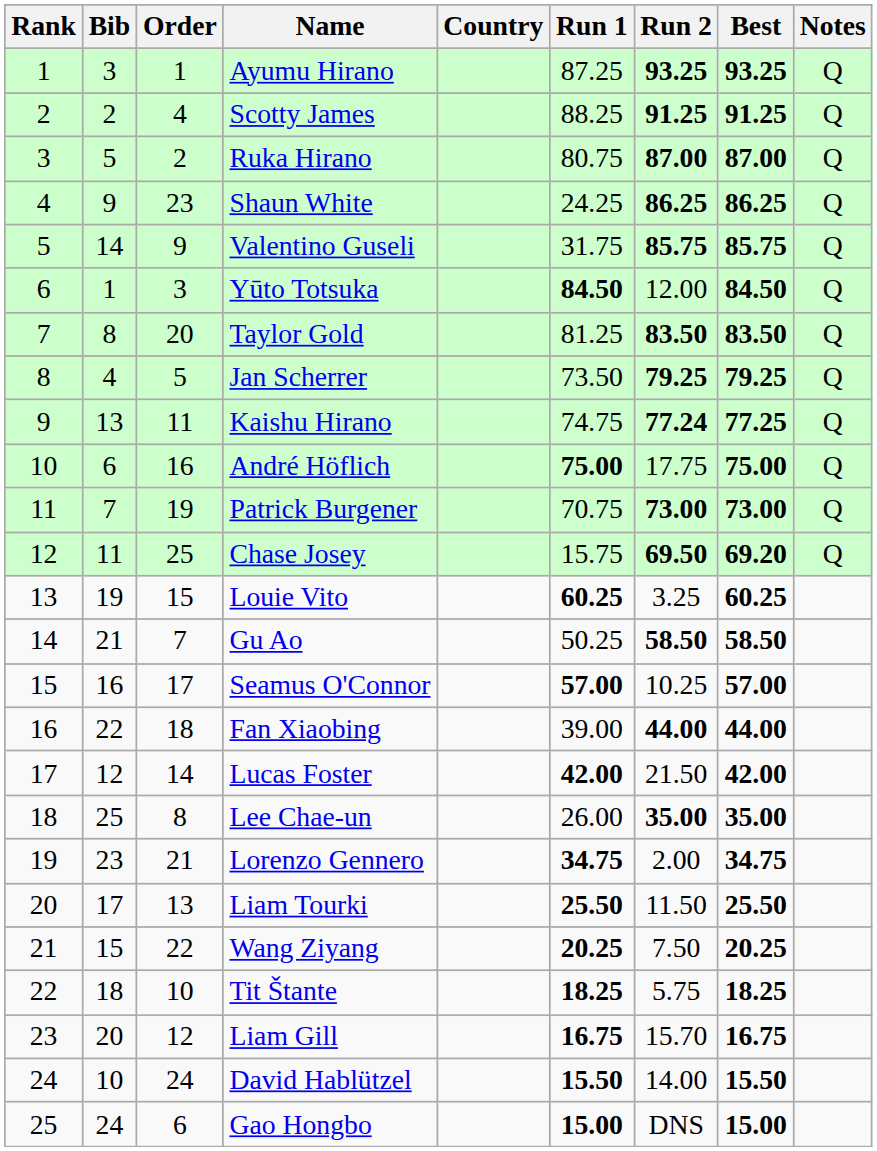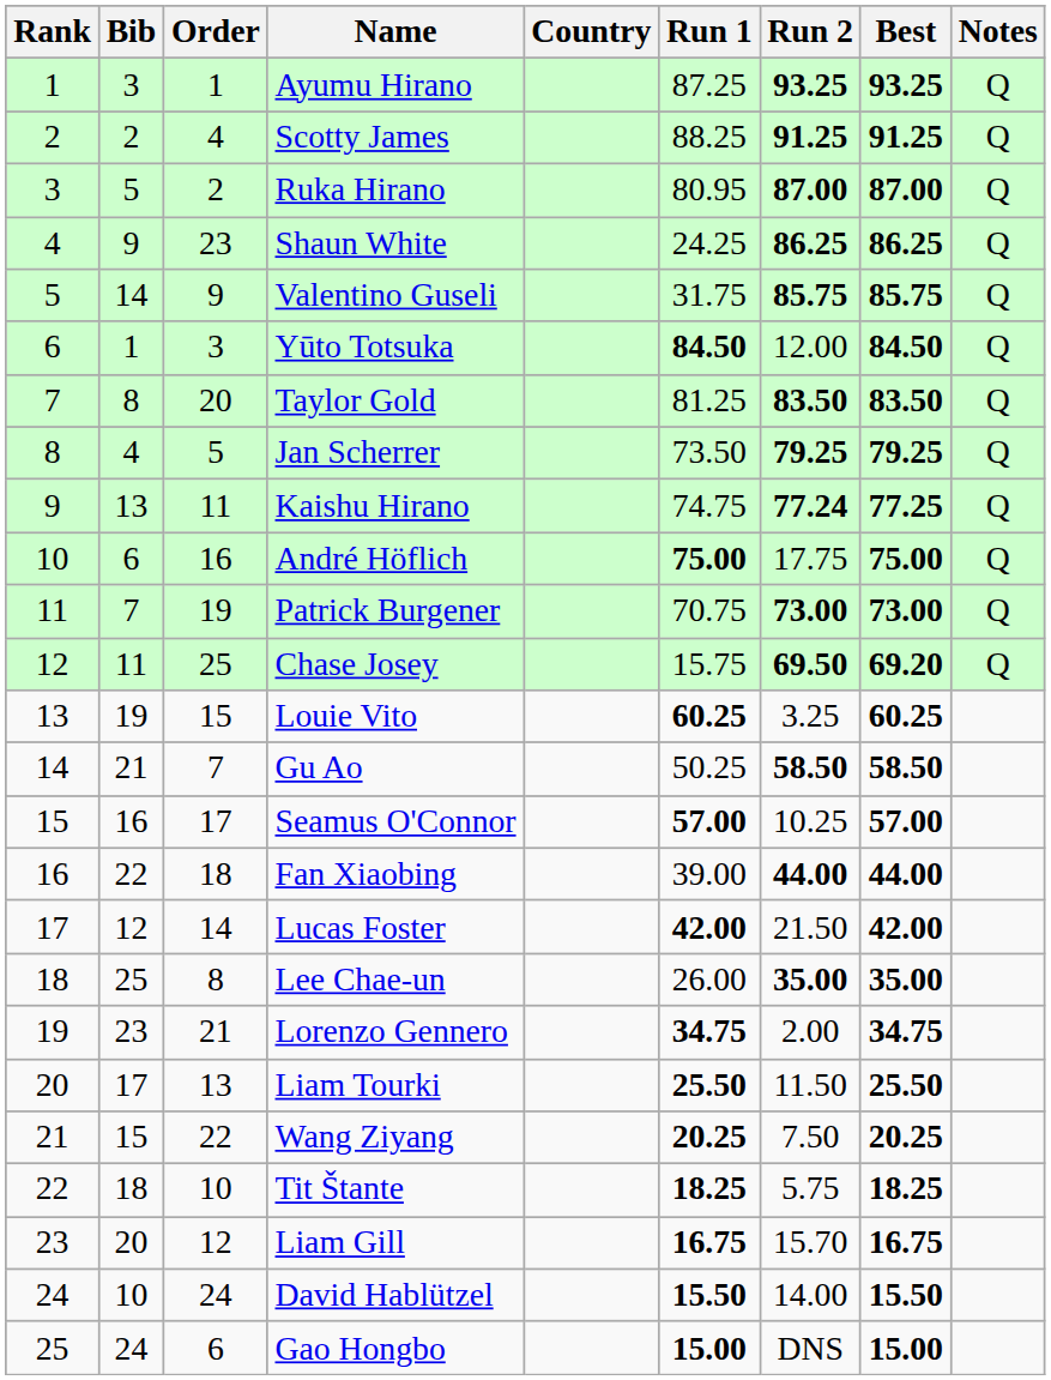Ruka Hirano | Run 1: 80.75 -> 80.95
